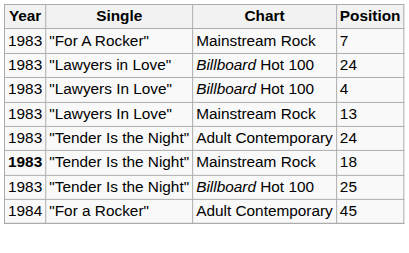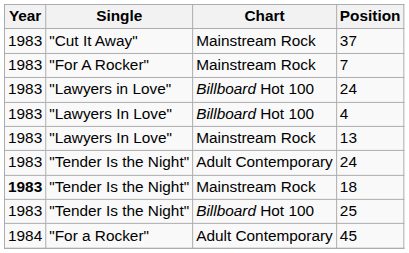+ row: 1983 | "Cut It Away" | Mainstream Rock | 37
